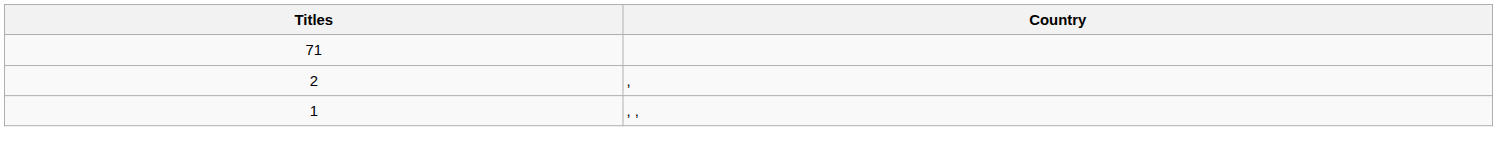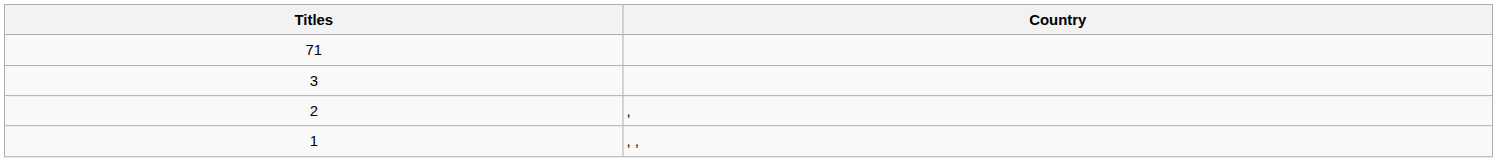+ row: 3
